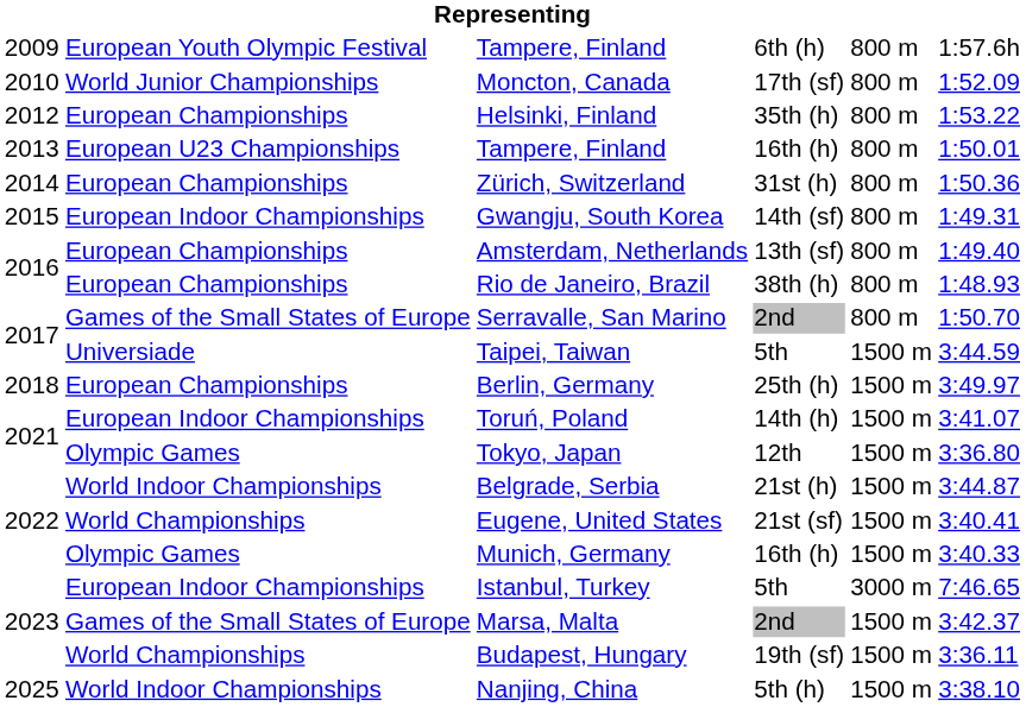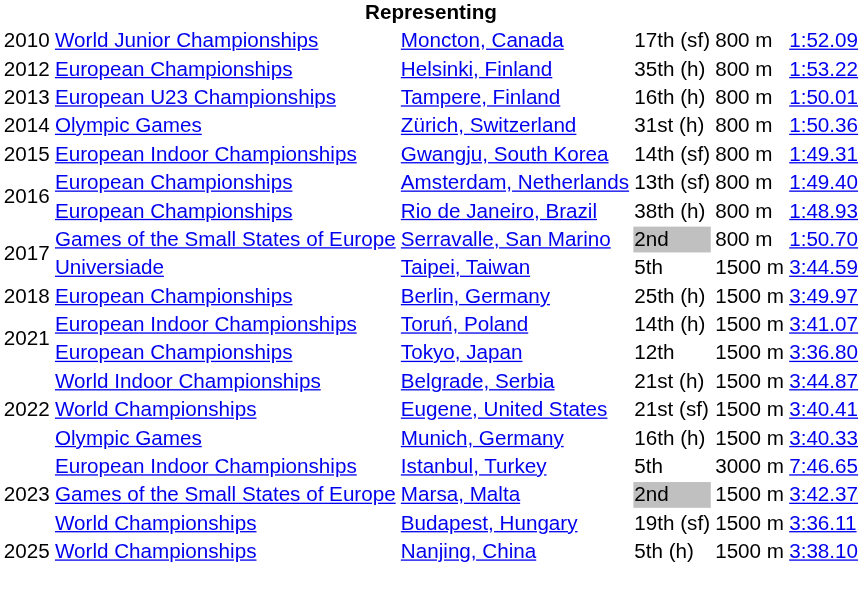- row: 2009 | European Youth Olympic Festival | Tampere, Finland | 6th (h) | 800 m | 1:57.6h
Zürich, Switzerland | column 2: European Championships -> Olympic Games
Tokyo, Japan | column 2: Olympic Games -> European Championships
Nanjing, China | column 2: World Indoor Championships -> World Championships
